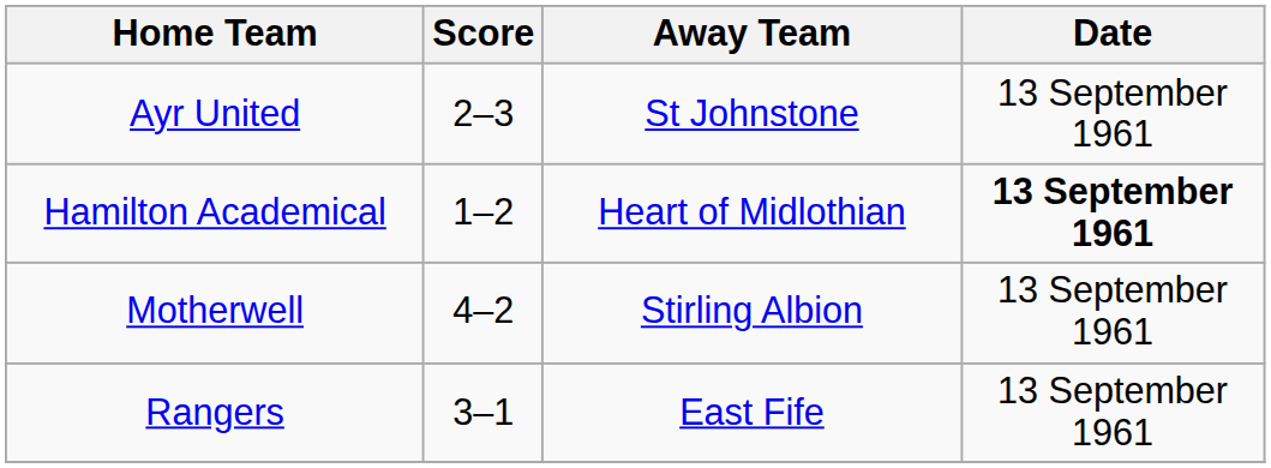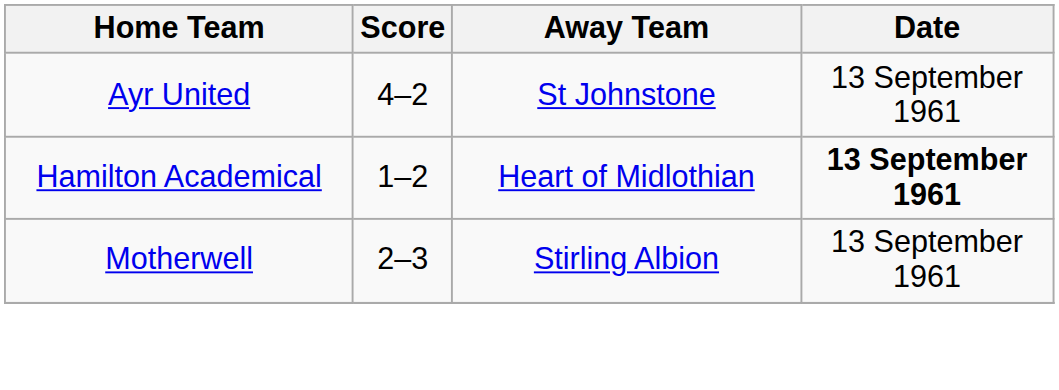Ayr United | Score: 2–3 -> 4–2
Motherwell | Score: 4–2 -> 2–3
- row: Rangers | 3–1 | East Fife | 13 September 1961
